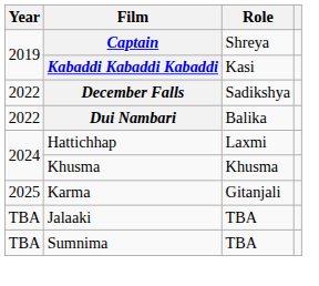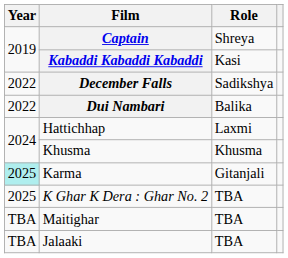Karma | Year: no background -> paleturquoise background
+ row: 2025 | K Ghar K Dera : Ghar No. 2 | TBA
+ row: TBA | Maitighar | TBA
- row: TBA | Sumnima | TBA
